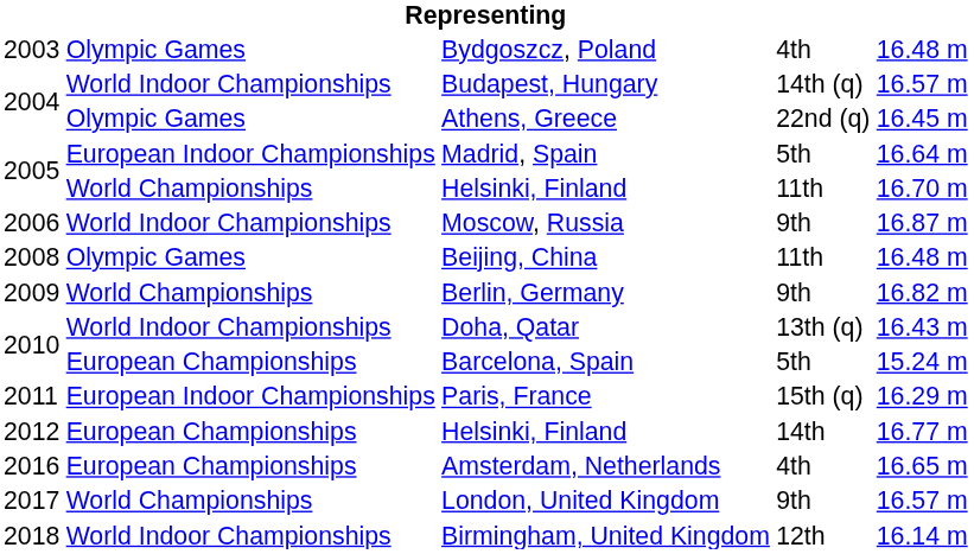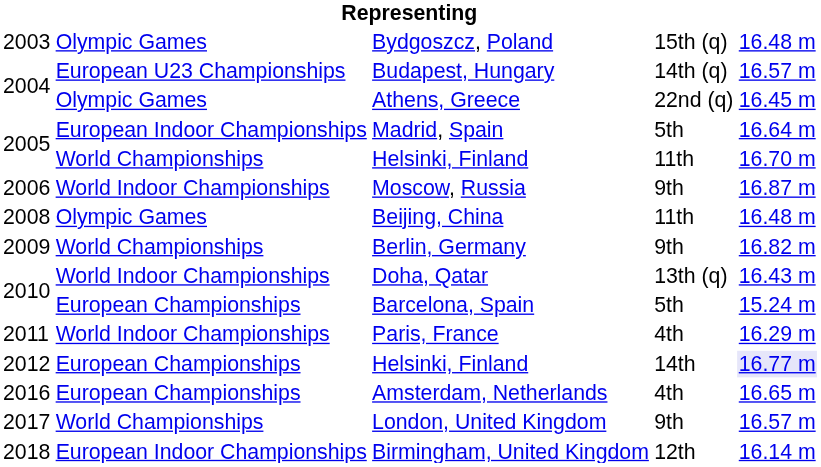Bydgoszcz, Poland | column 4: 4th -> 15th (q)
Budapest, Hungary | column 2: World Indoor Championships -> European U23 Championships
Paris, France | column 2: European Indoor Championships -> World Indoor Championships
Paris, France | column 4: 15th (q) -> 4th
2012 / Helsinki, Finland | column 5: no background -> lavender background
Birmingham, United Kingdom | column 2: World Indoor Championships -> European Indoor Championships
